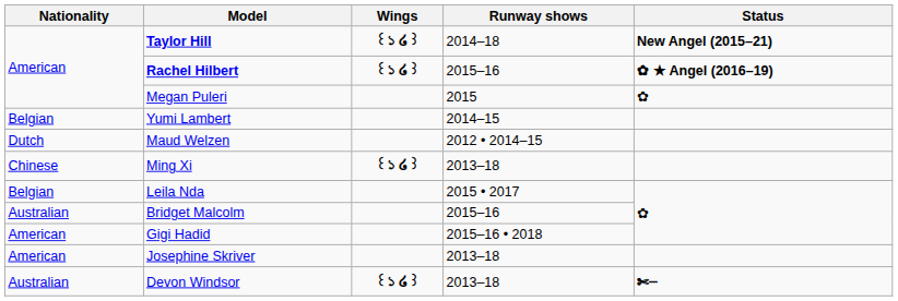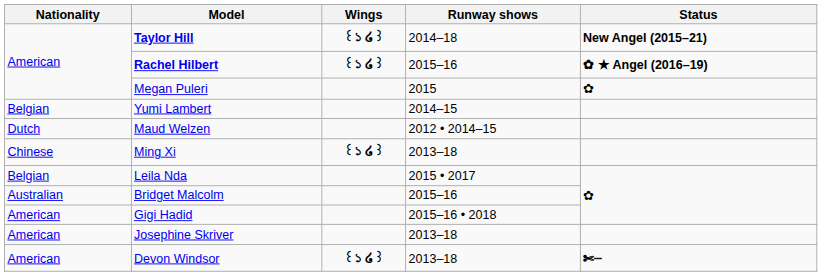Devon Windsor | Nationality: Australian -> American
